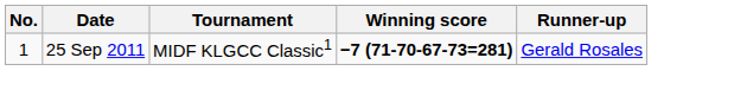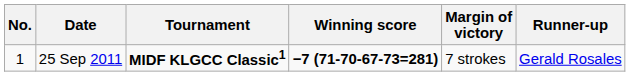+ column: Margin of victory | 7 strokes
25 Sep 2011 | Tournament: normal -> bold
